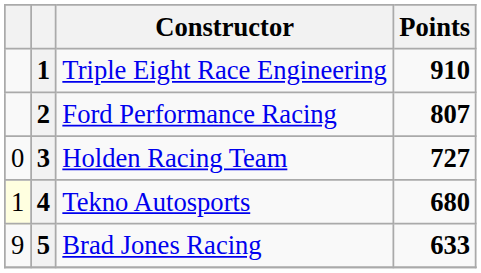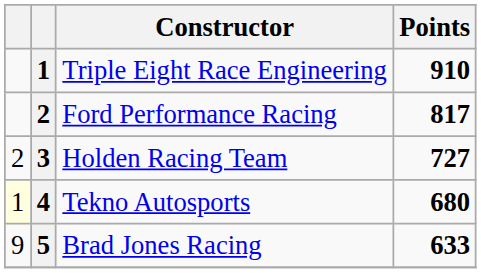Ford Performance Racing | Points: 807 -> 817
Holden Racing Team | column 1: 0 -> 2
